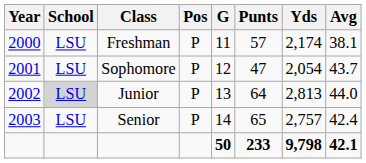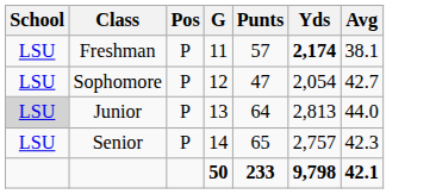- column: Year | 2000 | 2001 | 2002 | 2003
Freshman | Yds: normal -> bold
Sophomore | Avg: 43.7 -> 42.7
Senior | Avg: 42.4 -> 42.3
